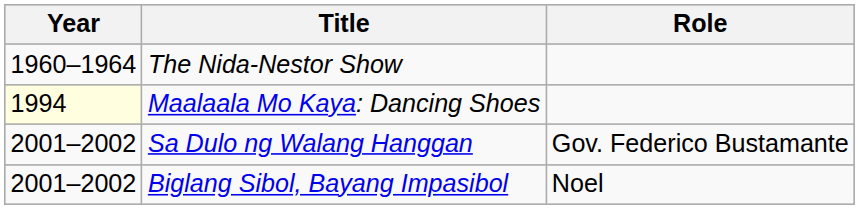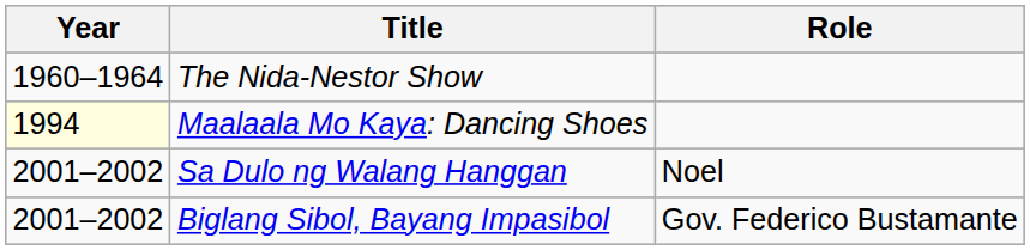Sa Dulo ng Walang Hanggan | Role: Gov. Federico Bustamante -> Noel
Biglang Sibol, Bayang Impasibol | Role: Noel -> Gov. Federico Bustamante
